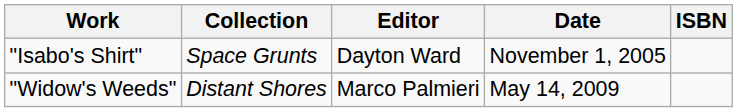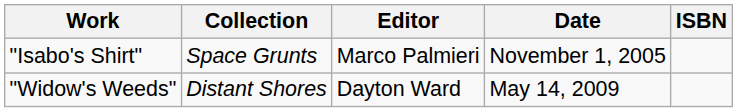"Isabo's Shirt" | Editor: Dayton Ward -> Marco Palmieri
"Widow's Weeds" | Editor: Marco Palmieri -> Dayton Ward
